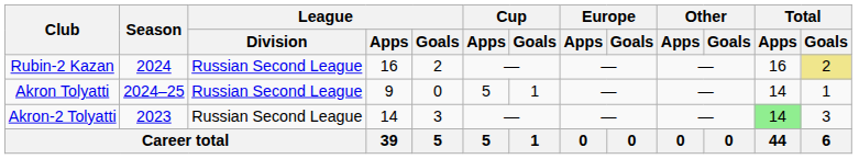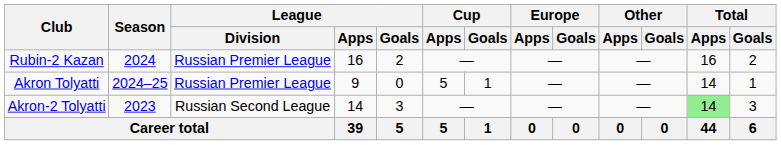Rubin-2 Kazan | League / Division: Russian Second League -> Russian Premier League
Rubin-2 Kazan | Total / Goals: khaki background -> no background
Akron Tolyatti | League / Division: Russian Second League -> Russian Premier League
